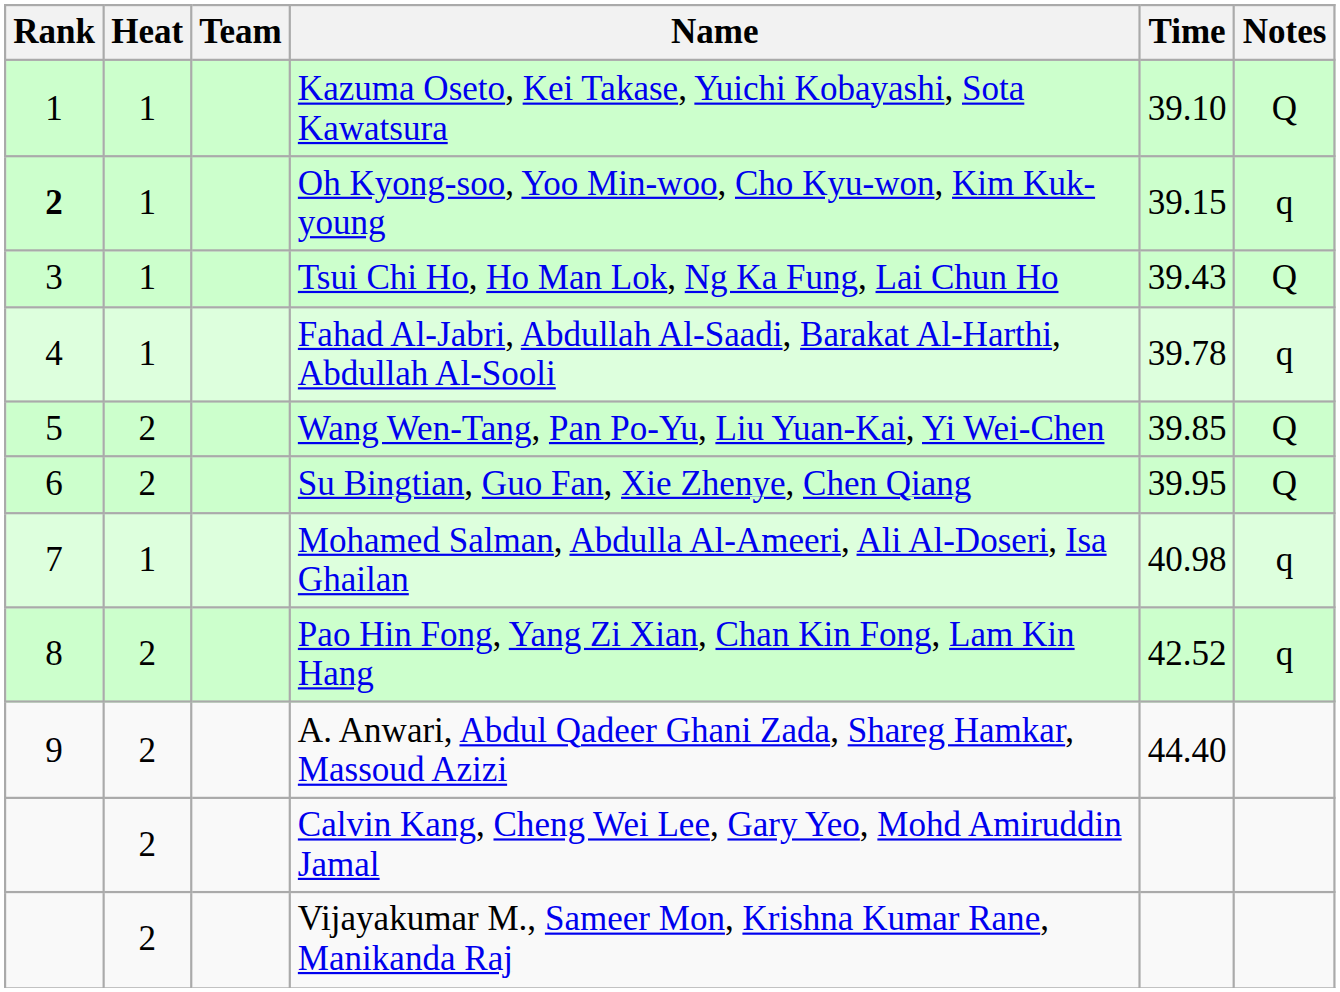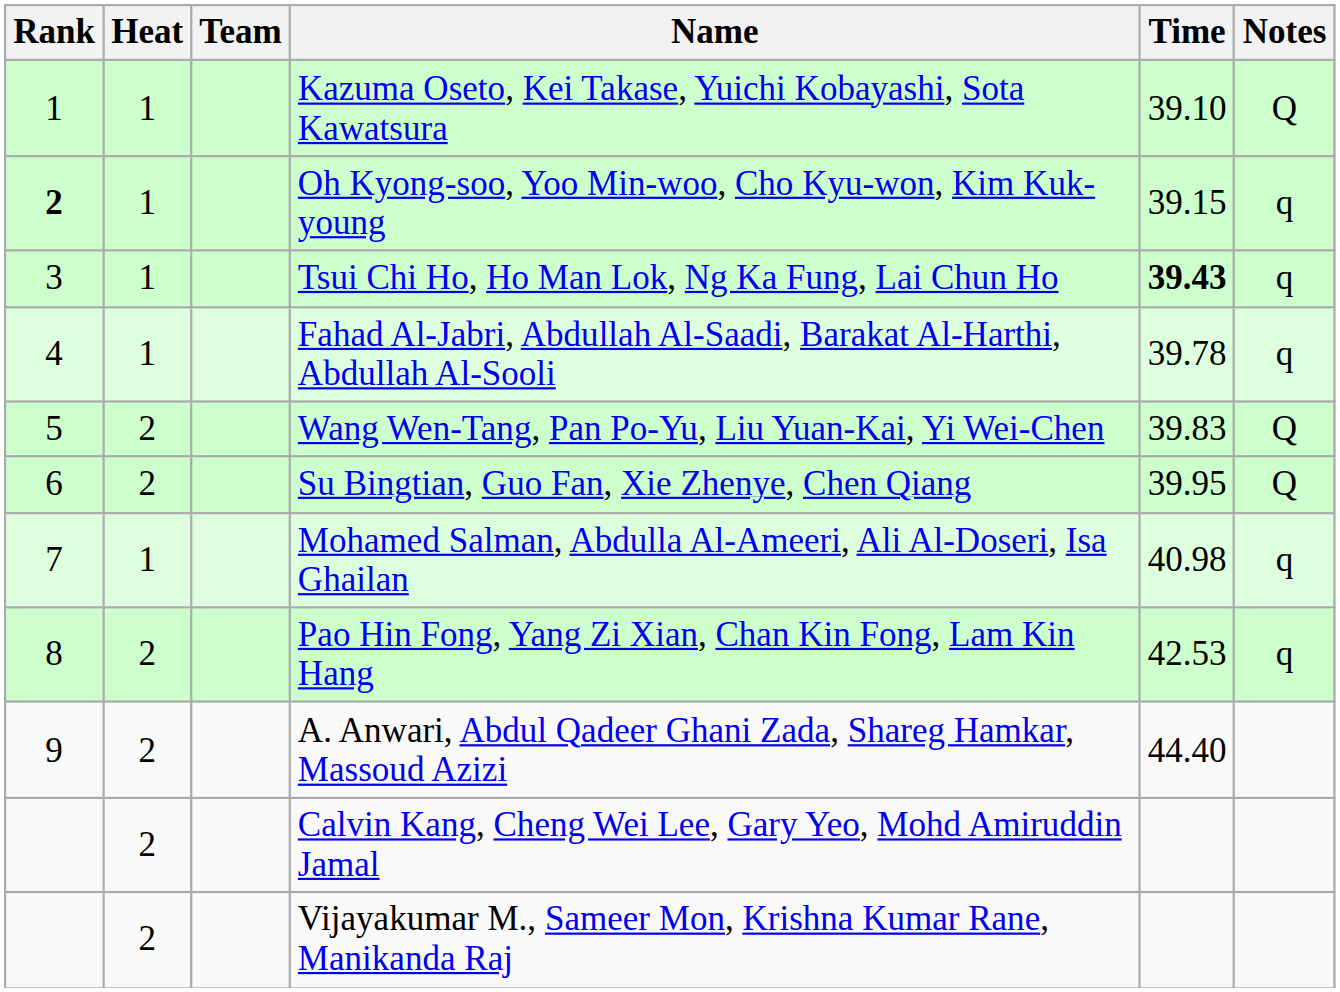Tsui Chi Ho, Ho Man Lok, Ng Ka Fung, Lai Chun Ho | Time: normal -> bold
Tsui Chi Ho, Ho Man Lok, Ng Ka Fung, Lai Chun Ho | Notes: Q -> q
Wang Wen-Tang, Pan Po-Yu, Liu Yuan-Kai, Yi Wei-Chen | Time: 39.85 -> 39.83
Pao Hin Fong, Yang Zi Xian, Chan Kin Fong, Lam Kin Hang | Time: 42.52 -> 42.53
